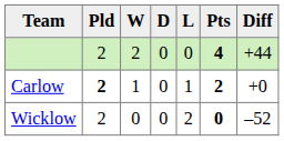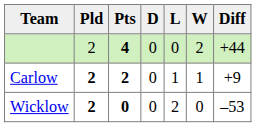columns swapped: W <-> Pts
Carlow | Diff: +0 -> +9
Wicklow | Pld: normal -> bold
Wicklow | Diff: –52 -> –53
